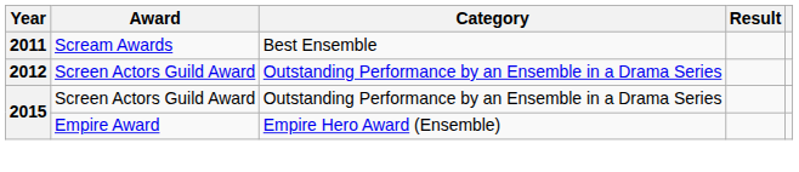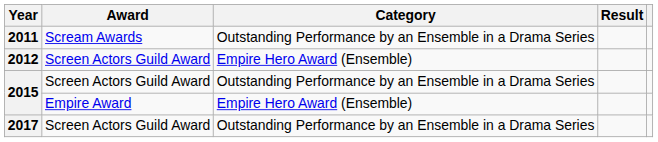2011 | Category: Best Ensemble -> Outstanding Performance by an Ensemble in a Drama Series
2012 | Category: Outstanding Performance by an Ensemble in a Drama Series -> Empire Hero Award (Ensemble)
+ row: 2017 | Screen Actors Guild Award | Outstanding Performance by an Ensemble in a Drama Series
